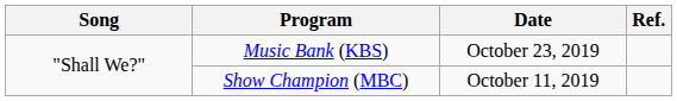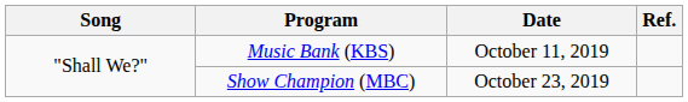Music Bank (KBS) | Date: October 23, 2019 -> October 11, 2019
Show Champion (MBC) | Date: October 11, 2019 -> October 23, 2019
